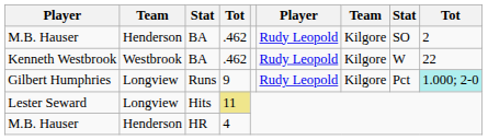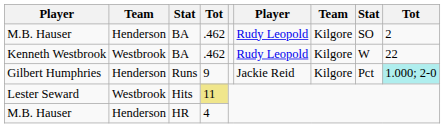Gilbert Humphries | column 2: Longview -> Henderson
Gilbert Humphries | column 6: Rudy Leopold -> Jackie Reid
Lester Seward | column 2: Longview -> Westbrook
